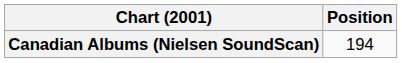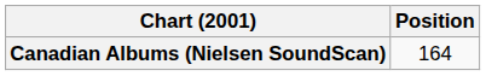Canadian Albums (Nielsen SoundScan) | Position: 194 -> 164
